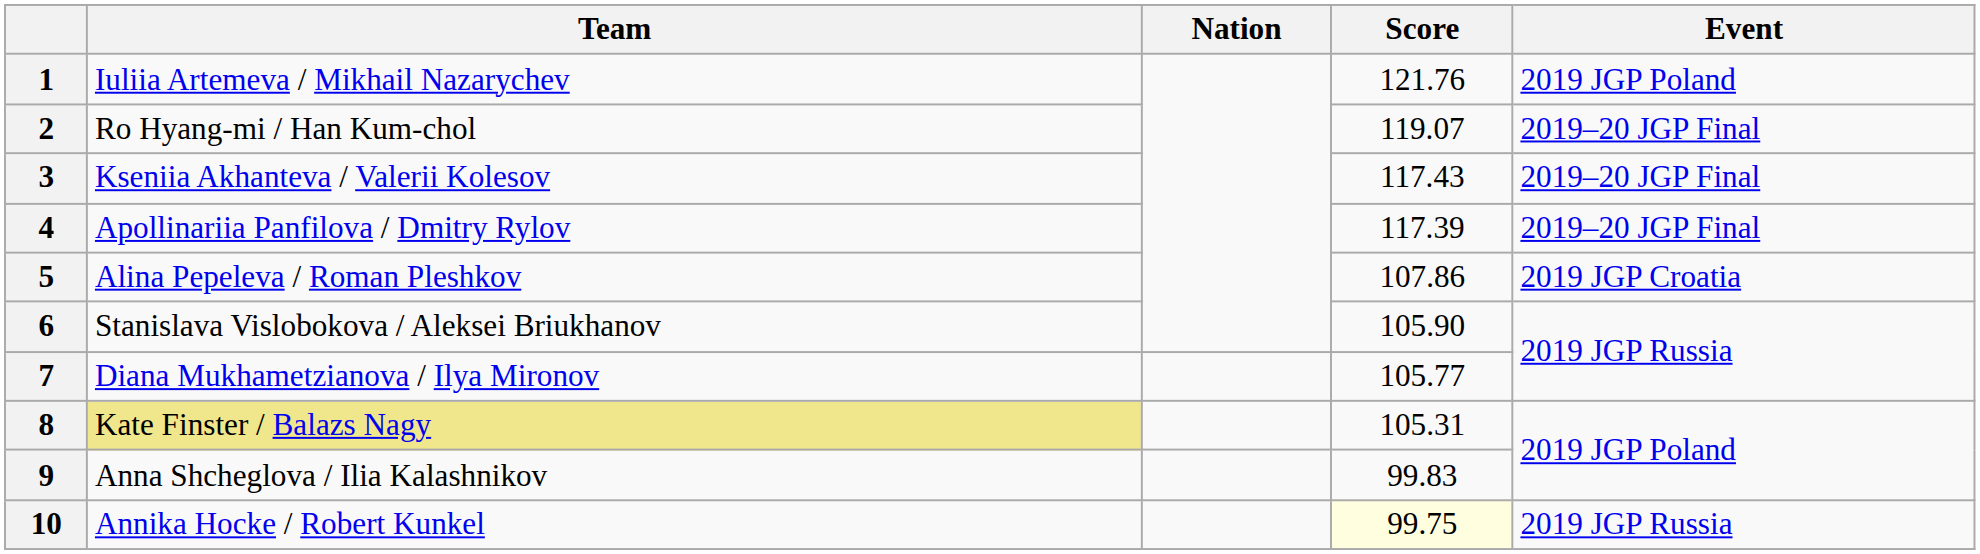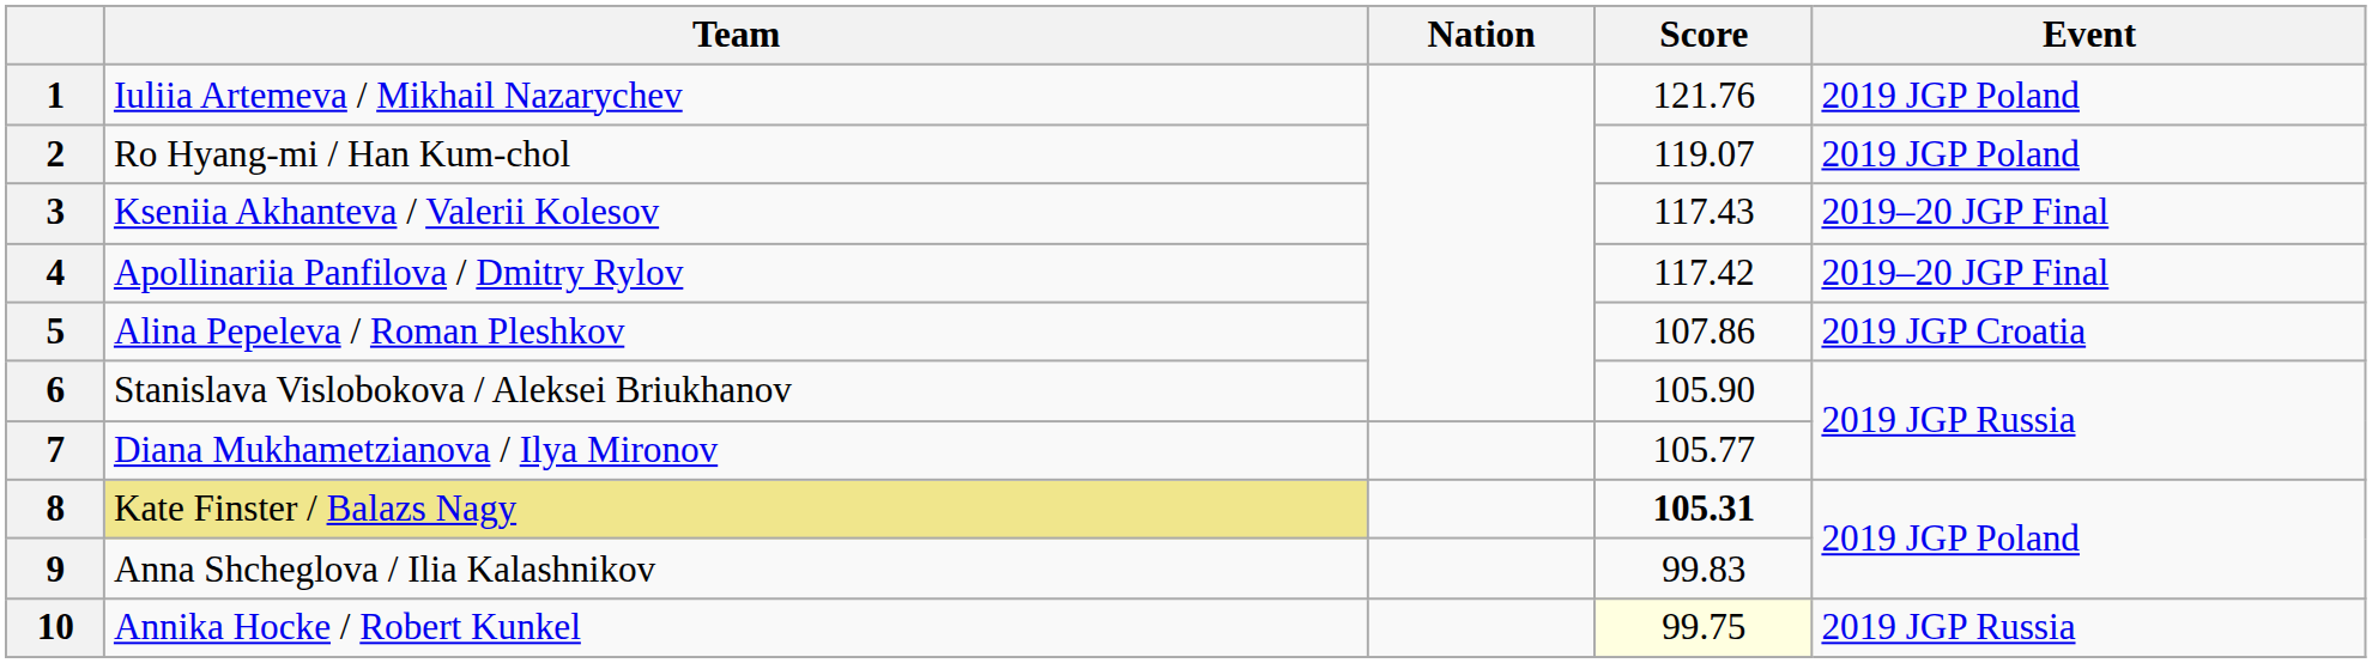2 | Event: 2019–20 JGP Final -> 2019 JGP Poland
4 | Score: 117.39 -> 117.42
8 | Score: normal -> bold
